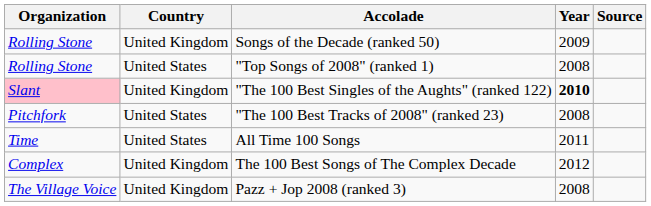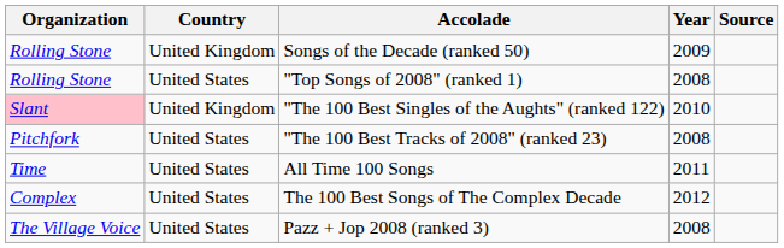"The 100 Best Singles of the Aughts" (ranked 122) | Year: bold -> normal
The 100 Best Songs of The Complex Decade | Country: United Kingdom -> United States
Pazz + Jop 2008 (ranked 3) | Country: United Kingdom -> United States
